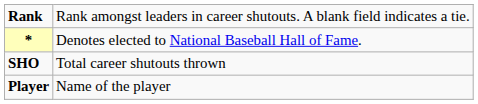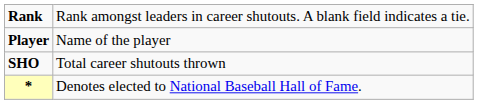rows swapped: Player <-> *
